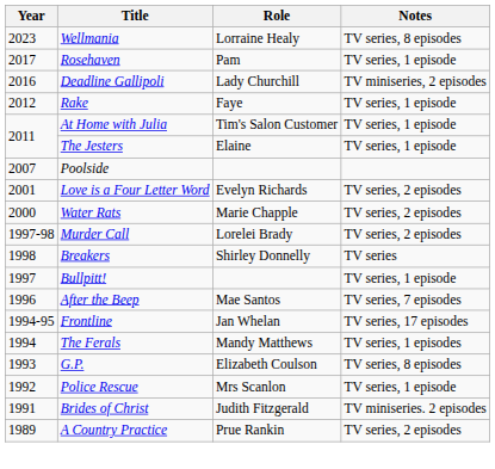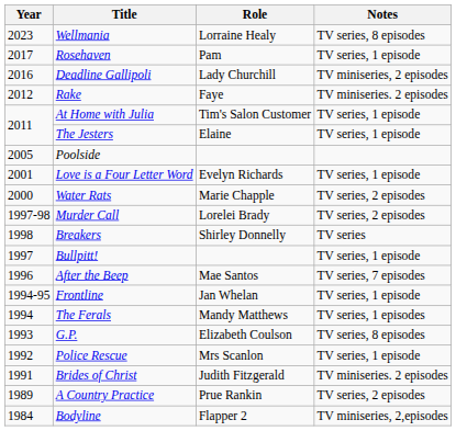Rake | Notes: TV series, 1 episode -> TV miniseries. 2 episodes
Poolside | Year: 2007 -> 2005
Love is a Four Letter Word | Notes: TV series, 2 episodes -> TV series, 1 episode
Frontline | Notes: TV series, 17 episodes -> TV series, 1 episode
+ row: 1984 | Bodyline | Flapper 2 | TV miniseries, 2,episodes
